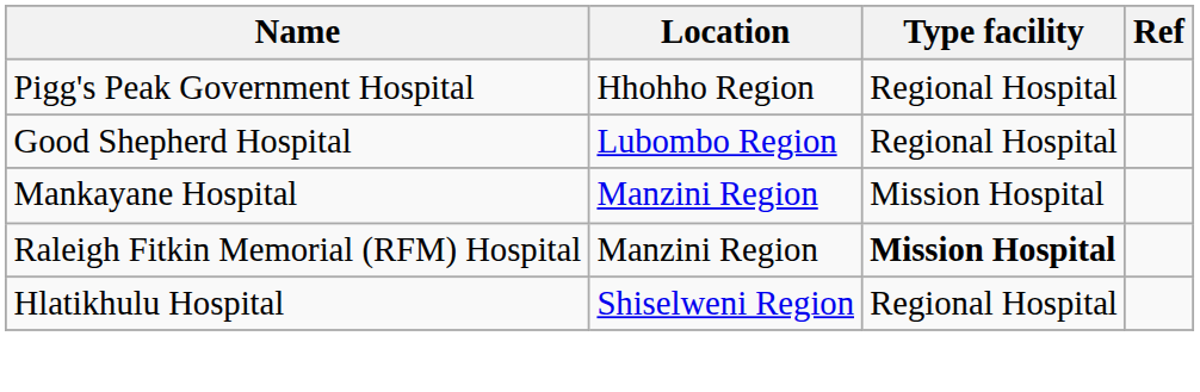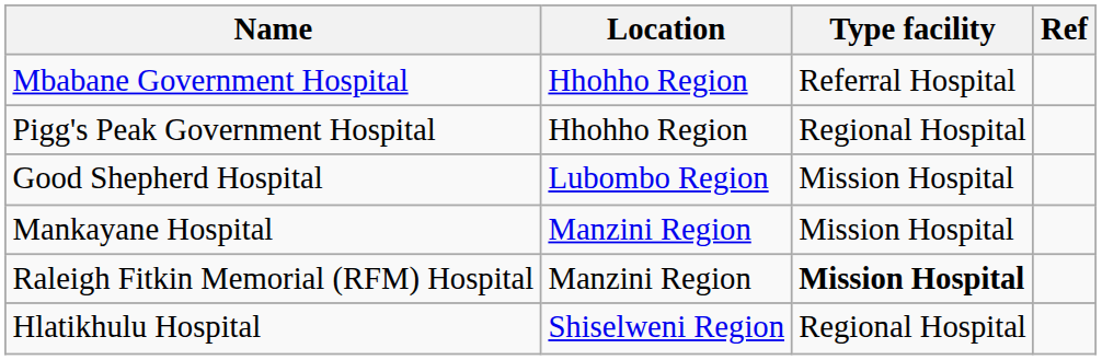+ row: Mbabane Government Hospital | Hhohho Region | Referral Hospital
Good Shepherd Hospital | Type facility: Regional Hospital -> Mission Hospital
